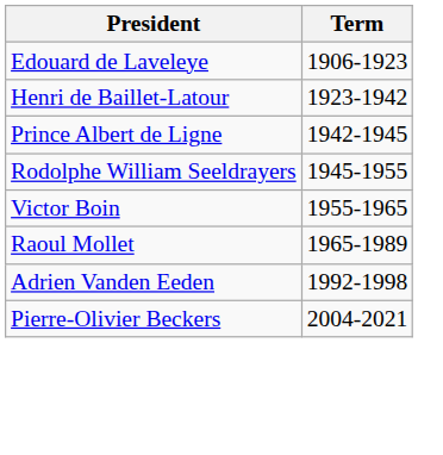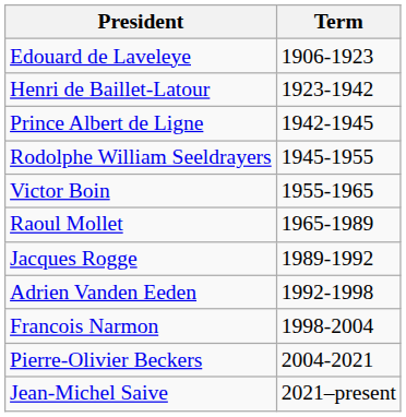+ row: Jacques Rogge | 1989-1992
+ row: Francois Narmon | 1998-2004
+ row: Jean-Michel Saive | 2021–present
